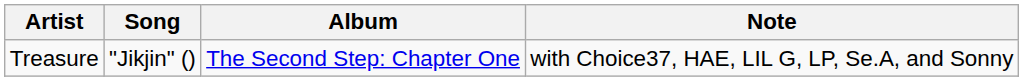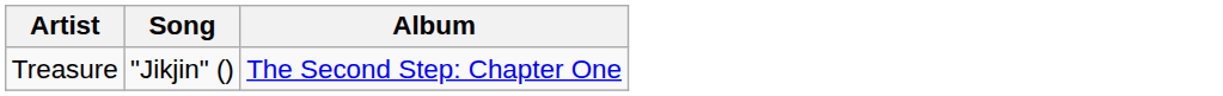- column: Note | with Choice37, HAE, LIL G, LP, Se.A, and Sonny
